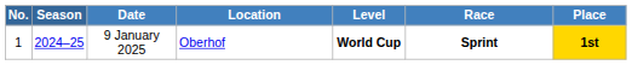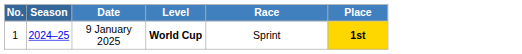- column: Location | Oberhof
9 January 2025 | Race: bold -> normal
